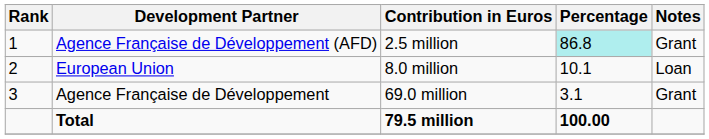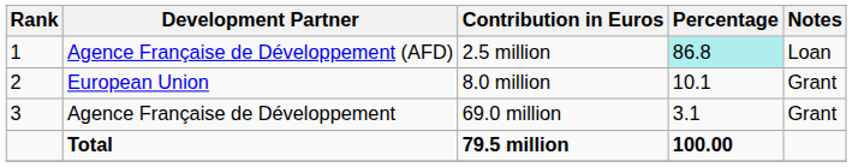Agence Française de Développement (AFD) | Notes: Grant -> Loan
European Union | Notes: Loan -> Grant
